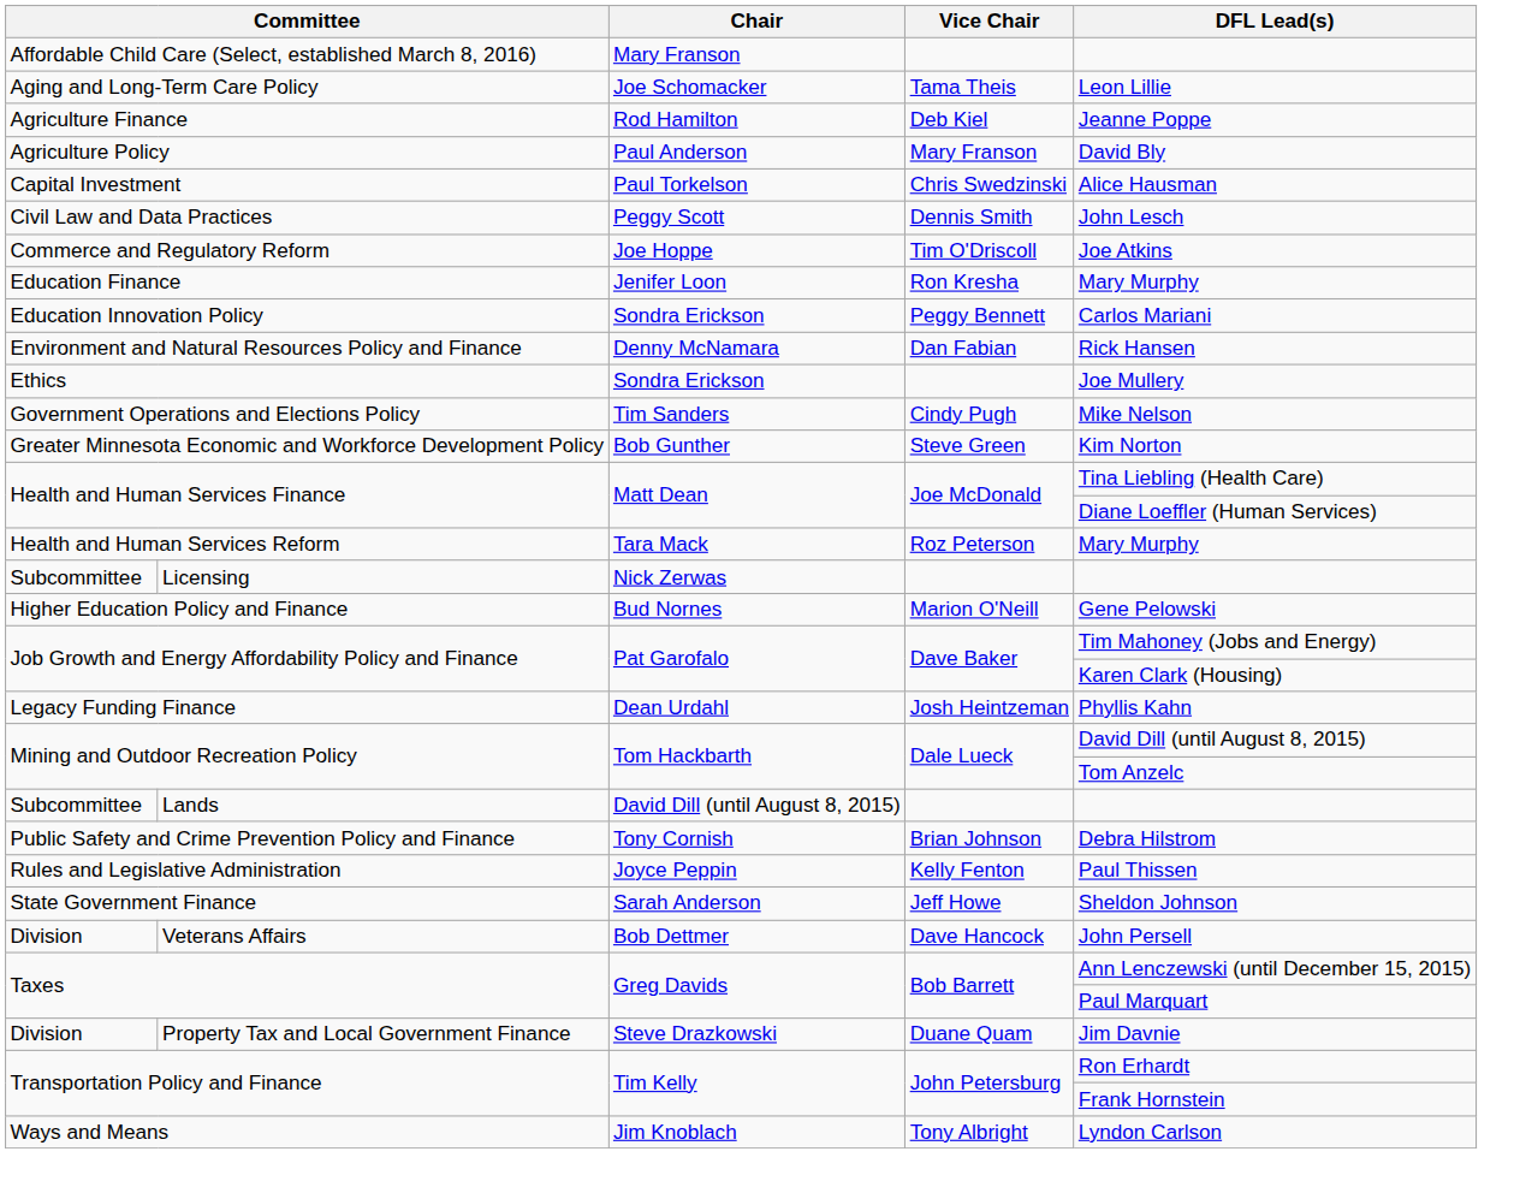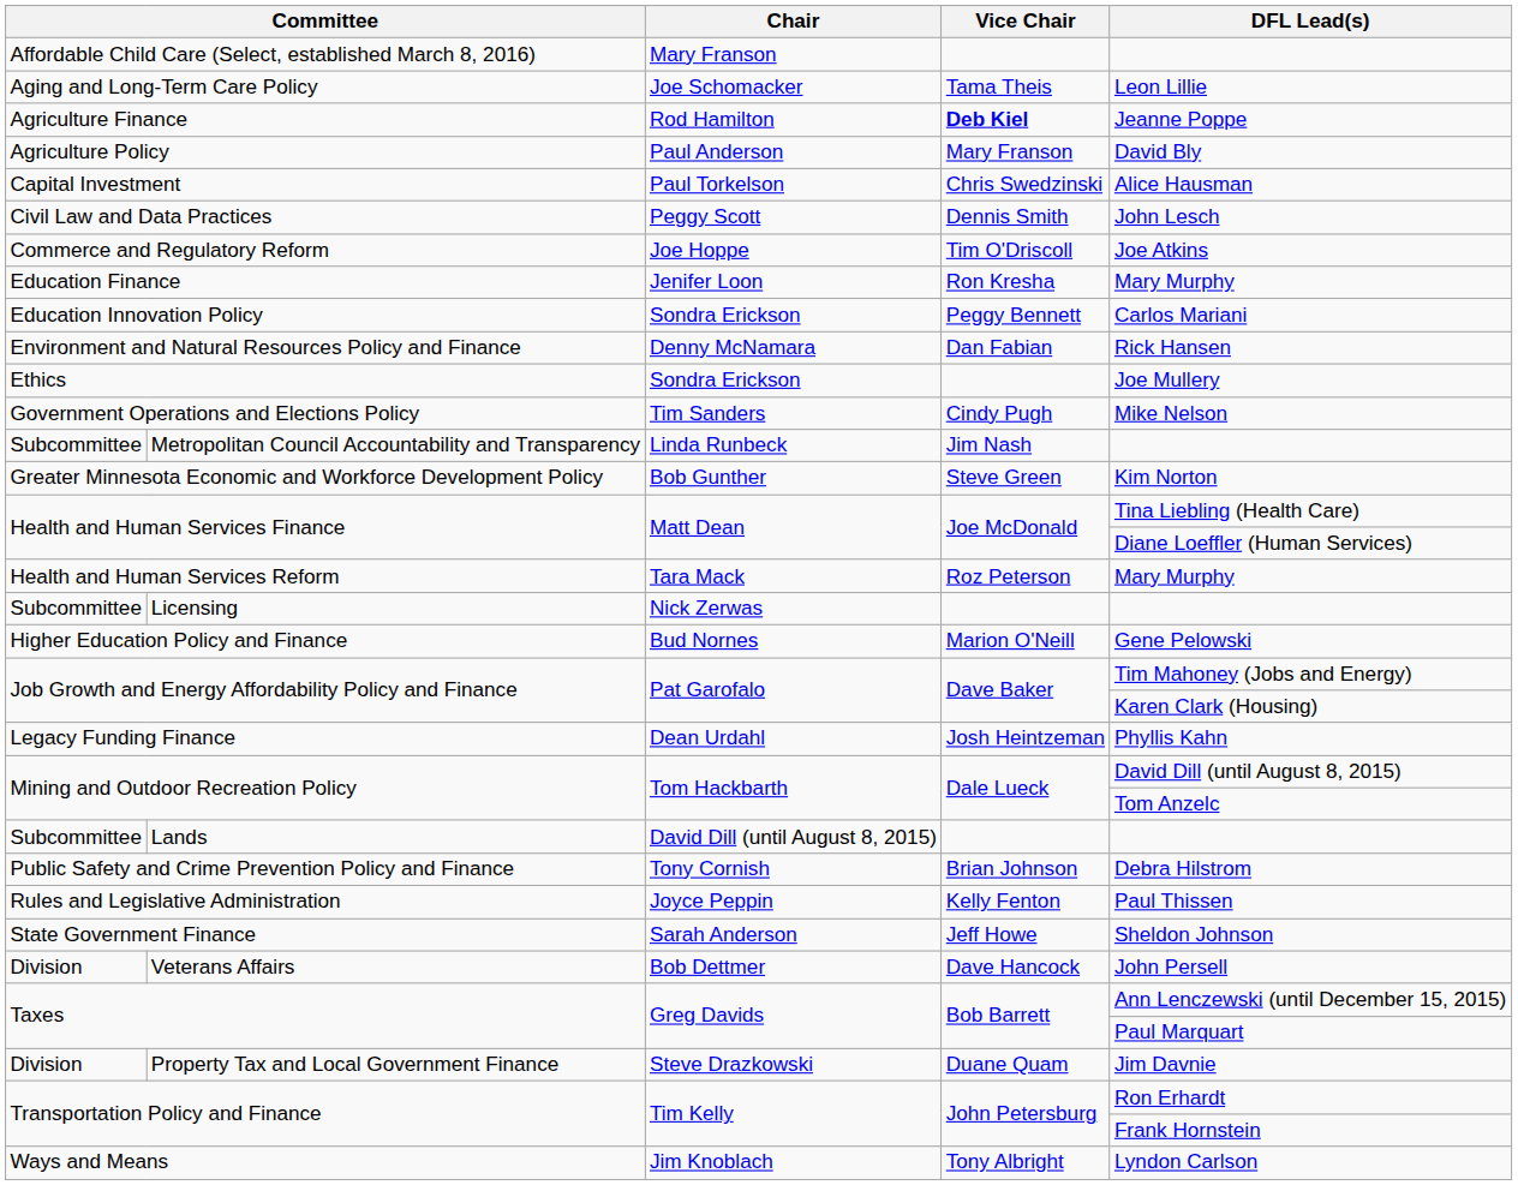Agriculture Finance | Vice Chair: normal -> bold
+ row: Subcommittee | Metropolitan Council Accountability and Transparency | Linda Runbeck | Jim Nash
